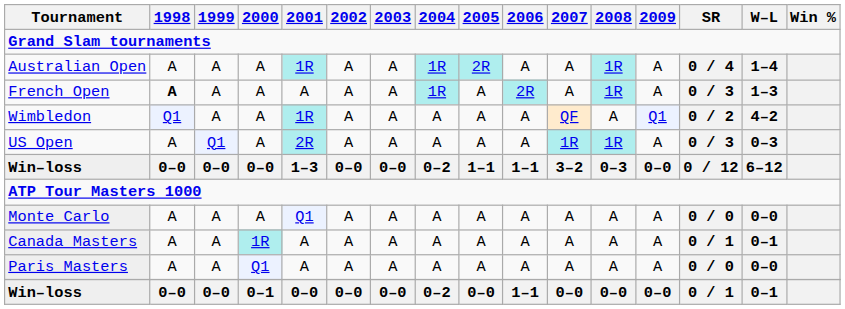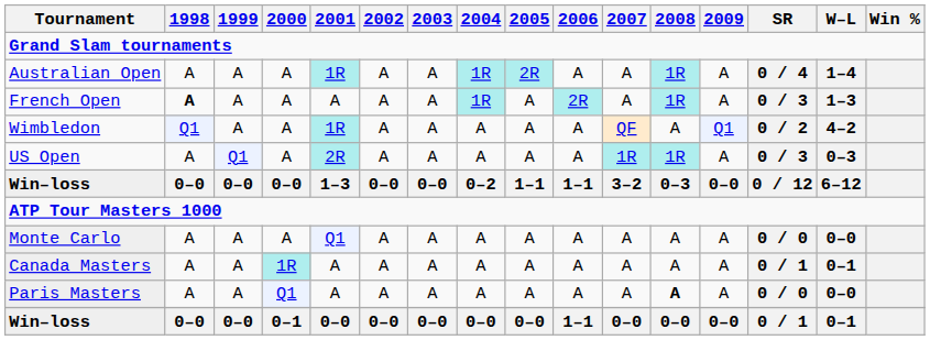Paris Masters | 2008: normal -> bold
Win–loss / 0–1 | 2004: 0–2 -> 0–0
